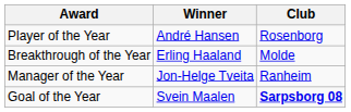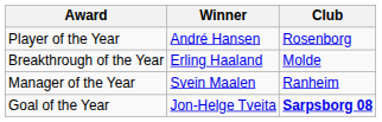Manager of the Year | Winner: Jon-Helge Tveita -> Svein Maalen
Goal of the Year | Winner: Svein Maalen -> Jon-Helge Tveita
